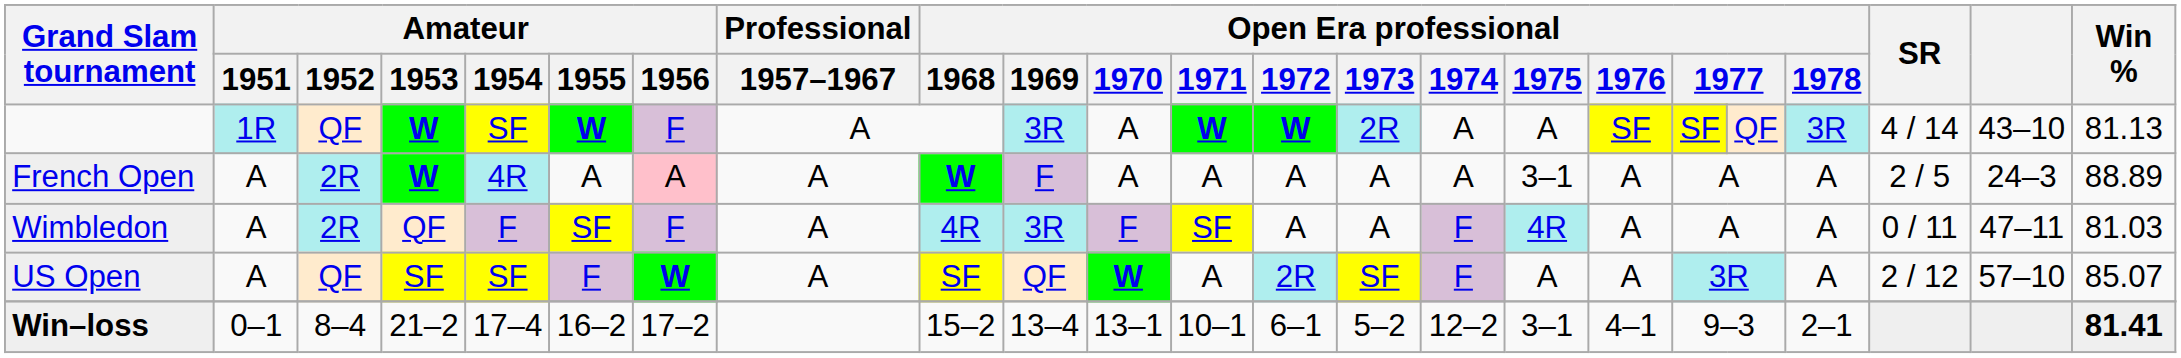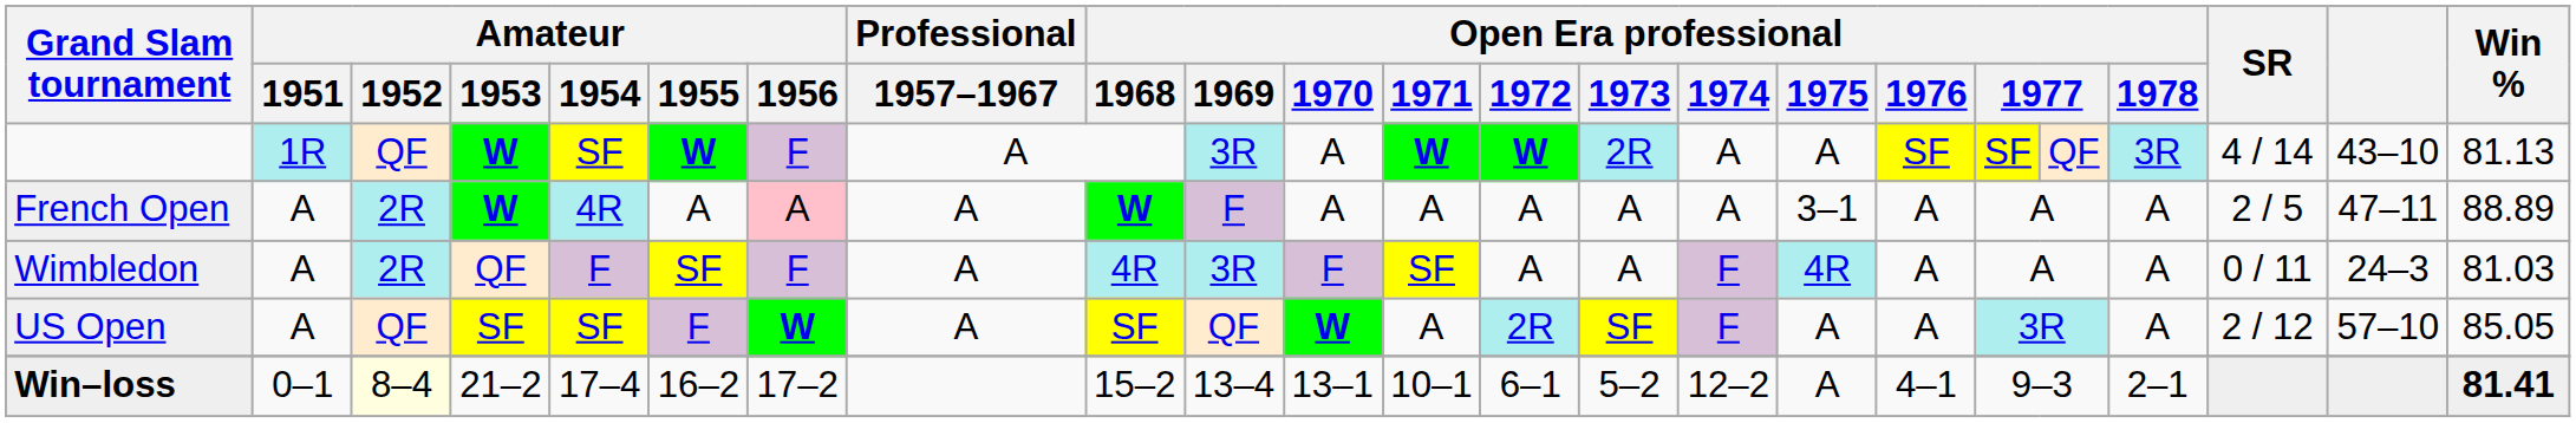French Open | column 22: 24–3 -> 47–11
Wimbledon | column 22: 47–11 -> 24–3
US Open | Win %: 85.07 -> 85.05
Win–loss | Amateur / 1952: no background -> lightyellow background
Win–loss | Open Era professional / 1975: 3–1 -> A
